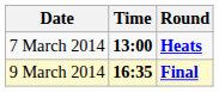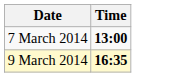- column: Round | Heats | Final
